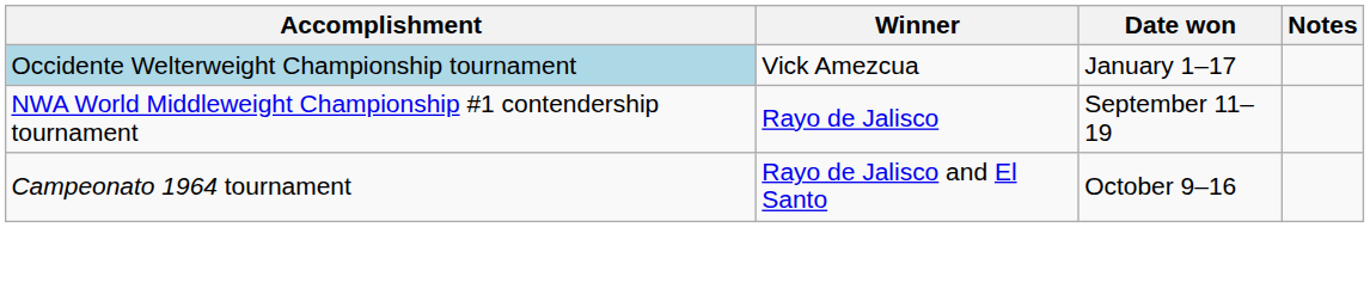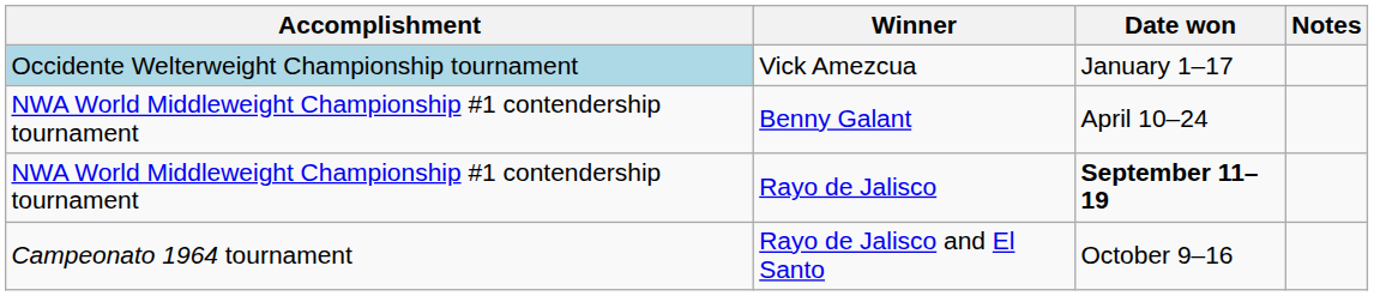+ row: NWA World Middleweight Championship #1 contendership tournament | Benny Galant | April 10–24
Rayo de Jalisco | Date won: normal -> bold
